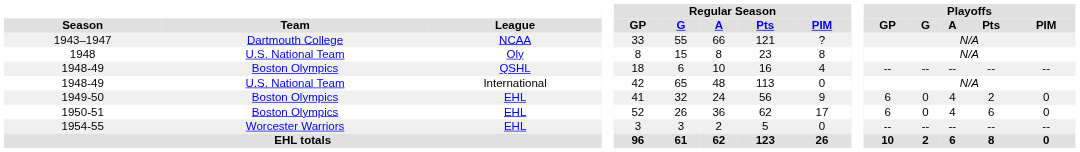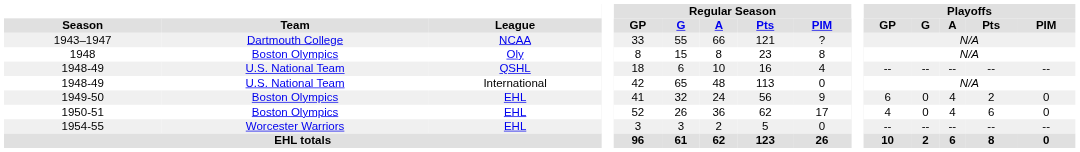1948 | Team: U.S. National Team -> Boston Olympics
1948-49 / QSHL | Team: Boston Olympics -> U.S. National Team
1950-51 | Playoffs / GP: 6 -> 4
